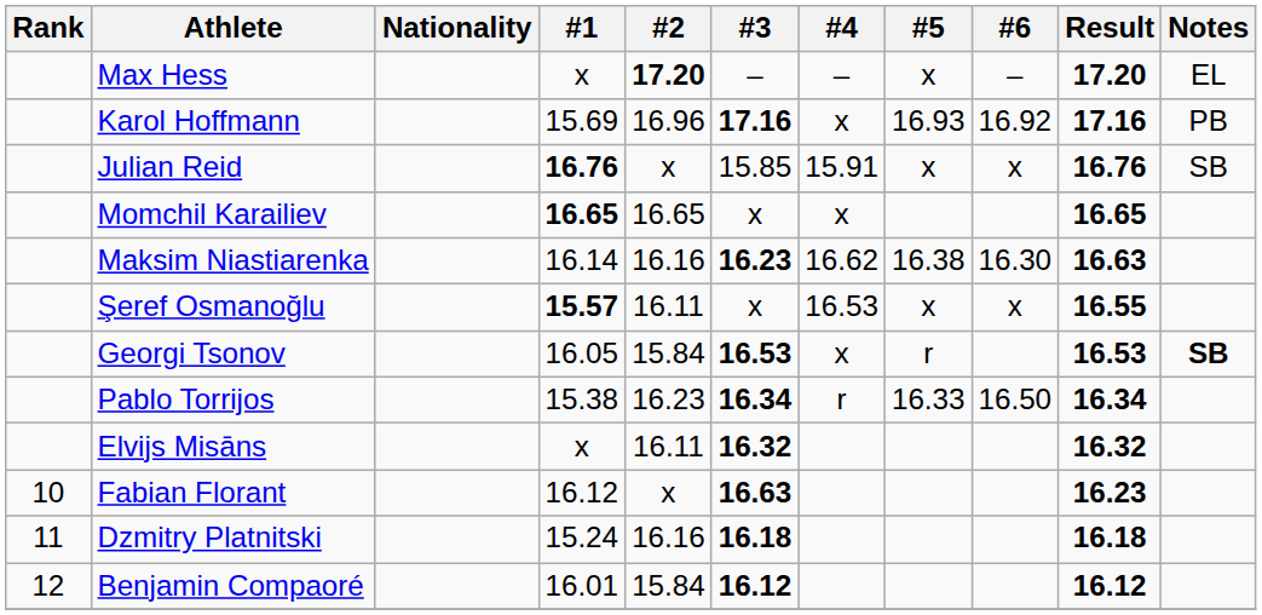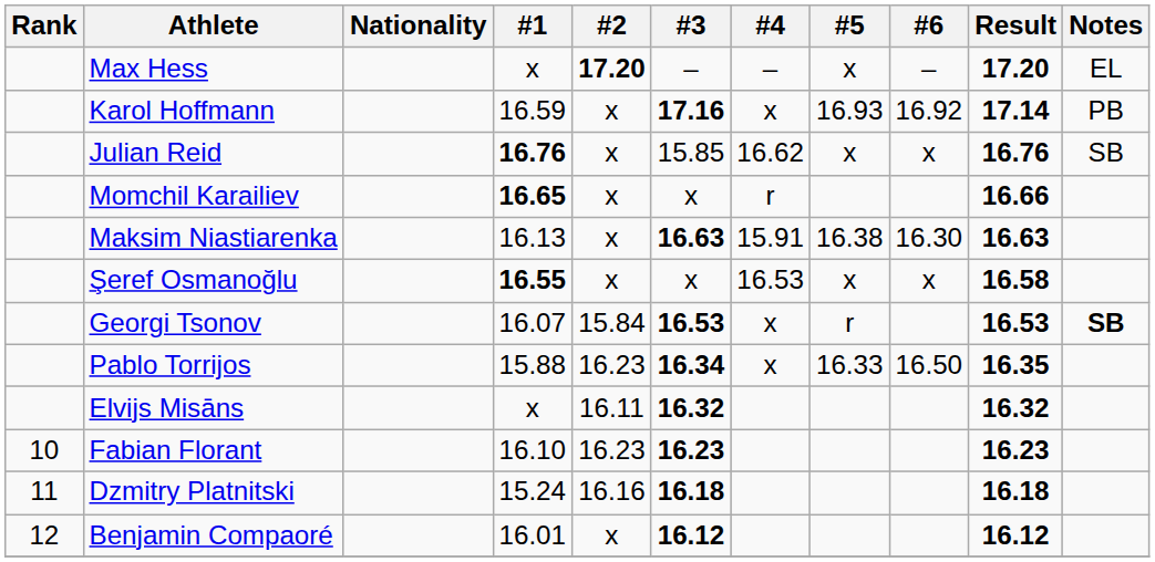Karol Hoffmann | #1: 15.69 -> 16.59
Karol Hoffmann | #2: 16.96 -> x
Karol Hoffmann | Result: 17.16 -> 17.14
Julian Reid | #4: 15.91 -> 16.62
Momchil Karailiev | #2: 16.65 -> x
Momchil Karailiev | #4: x -> r
Momchil Karailiev | Result: 16.65 -> 16.66
Maksim Niastiarenka | #1: 16.14 -> 16.13
Maksim Niastiarenka | #2: 16.16 -> x
Maksim Niastiarenka | #3: 16.23 -> 16.63
Maksim Niastiarenka | #4: 16.62 -> 15.91
Şeref Osmanoğlu | #1: 15.57 -> 16.55
Şeref Osmanoğlu | #2: 16.11 -> x
Şeref Osmanoğlu | Result: 16.55 -> 16.58
Georgi Tsonov | #1: 16.05 -> 16.07
Pablo Torrijos | #1: 15.38 -> 15.88
Pablo Torrijos | #4: r -> x
Pablo Torrijos | Result: 16.34 -> 16.35
Fabian Florant | #1: 16.12 -> 16.10
Fabian Florant | #2: x -> 16.23
Fabian Florant | #3: 16.63 -> 16.23
Benjamin Compaoré | #2: 15.84 -> x
